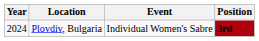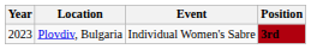Plovdiv, Bulgaria | Year: 2024 -> 2023
